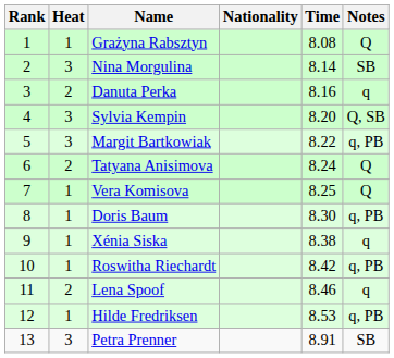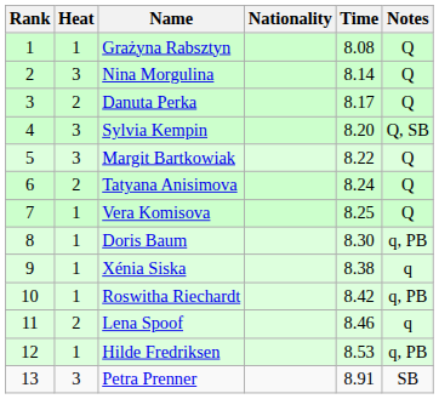Nina Morgulina | Notes: SB -> Q
Danuta Perka | Time: 8.16 -> 8.17
Danuta Perka | Notes: q -> Q
Margit Bartkowiak | Notes: q, PB -> Q
